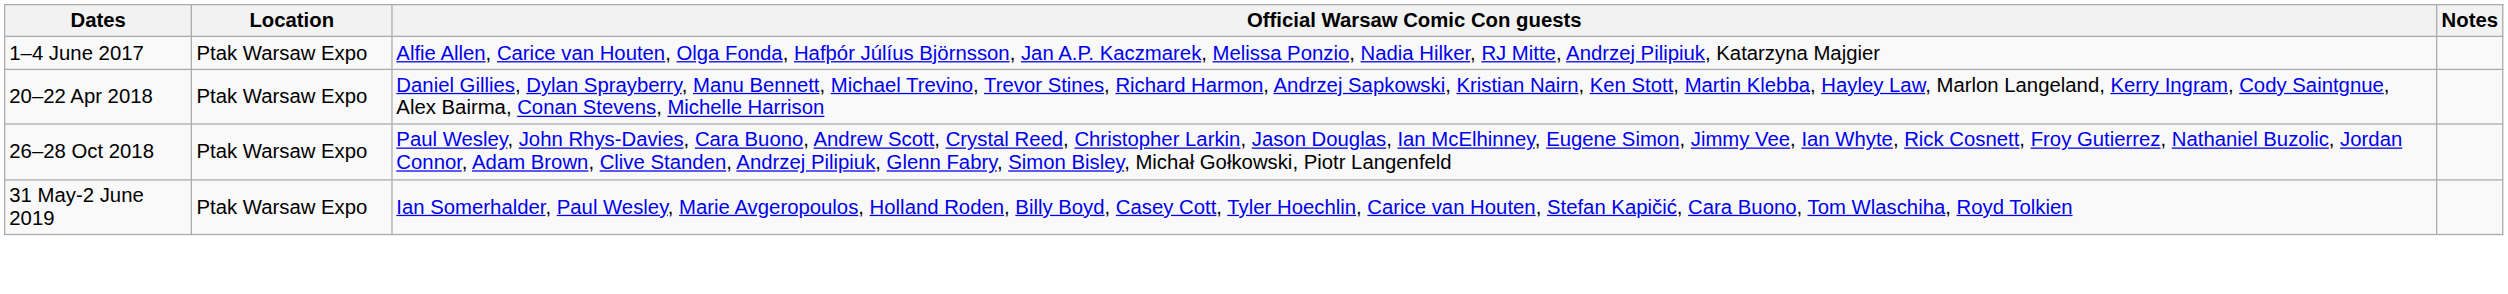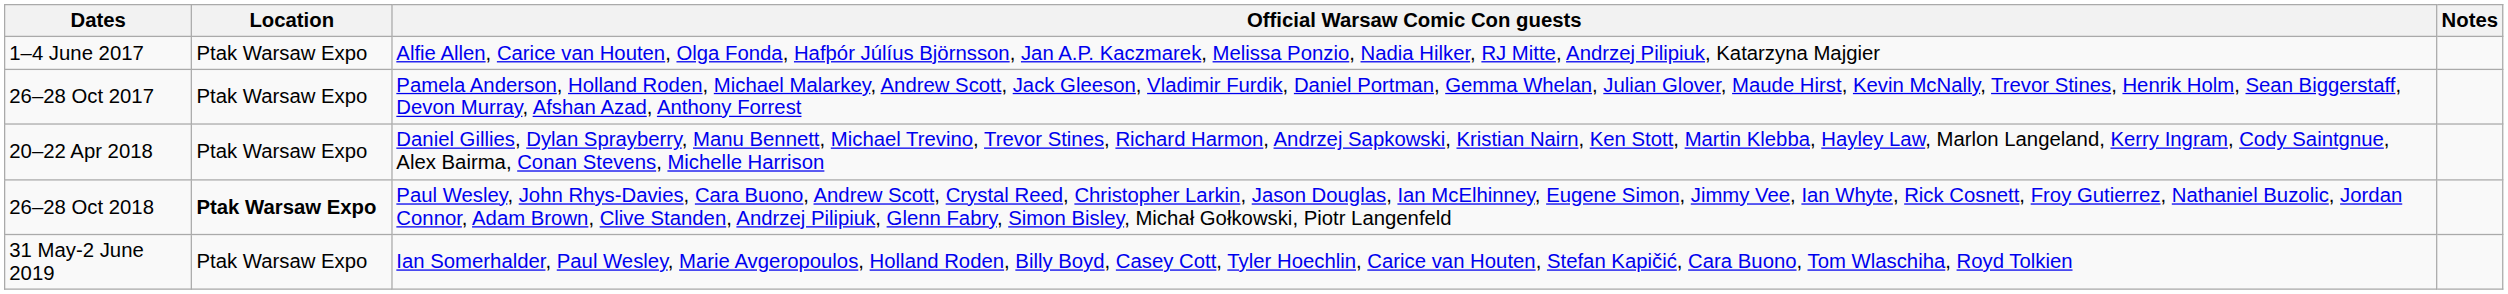+ row: 26–28 Oct 2017 | Ptak Warsaw Expo | Pamela Anderson, Holland Roden, Michael Malarkey, Andrew Scott, Jack Gleeson, Vladimir Furdik, Daniel Portman, Gemma Whelan, Julian Glover, Maude Hirst, Kevin McNally, Trevor Stines, Henrik Holm, Sean Biggerstaff, Devon Murray, Afshan Azad, Anthony Forrest
26–28 Oct 2018 | Location: normal -> bold
